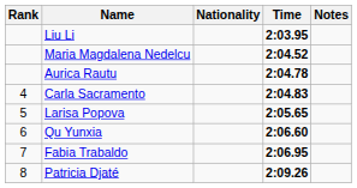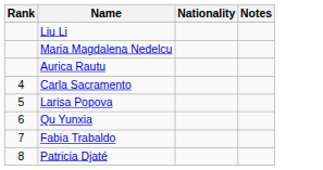- column: Time | 2:03.95 | 2:04.52 | 2:04.78 | 2:04.83 | 2:05.65 | 2:06.60 | 2:06.95 | 2:09.26
